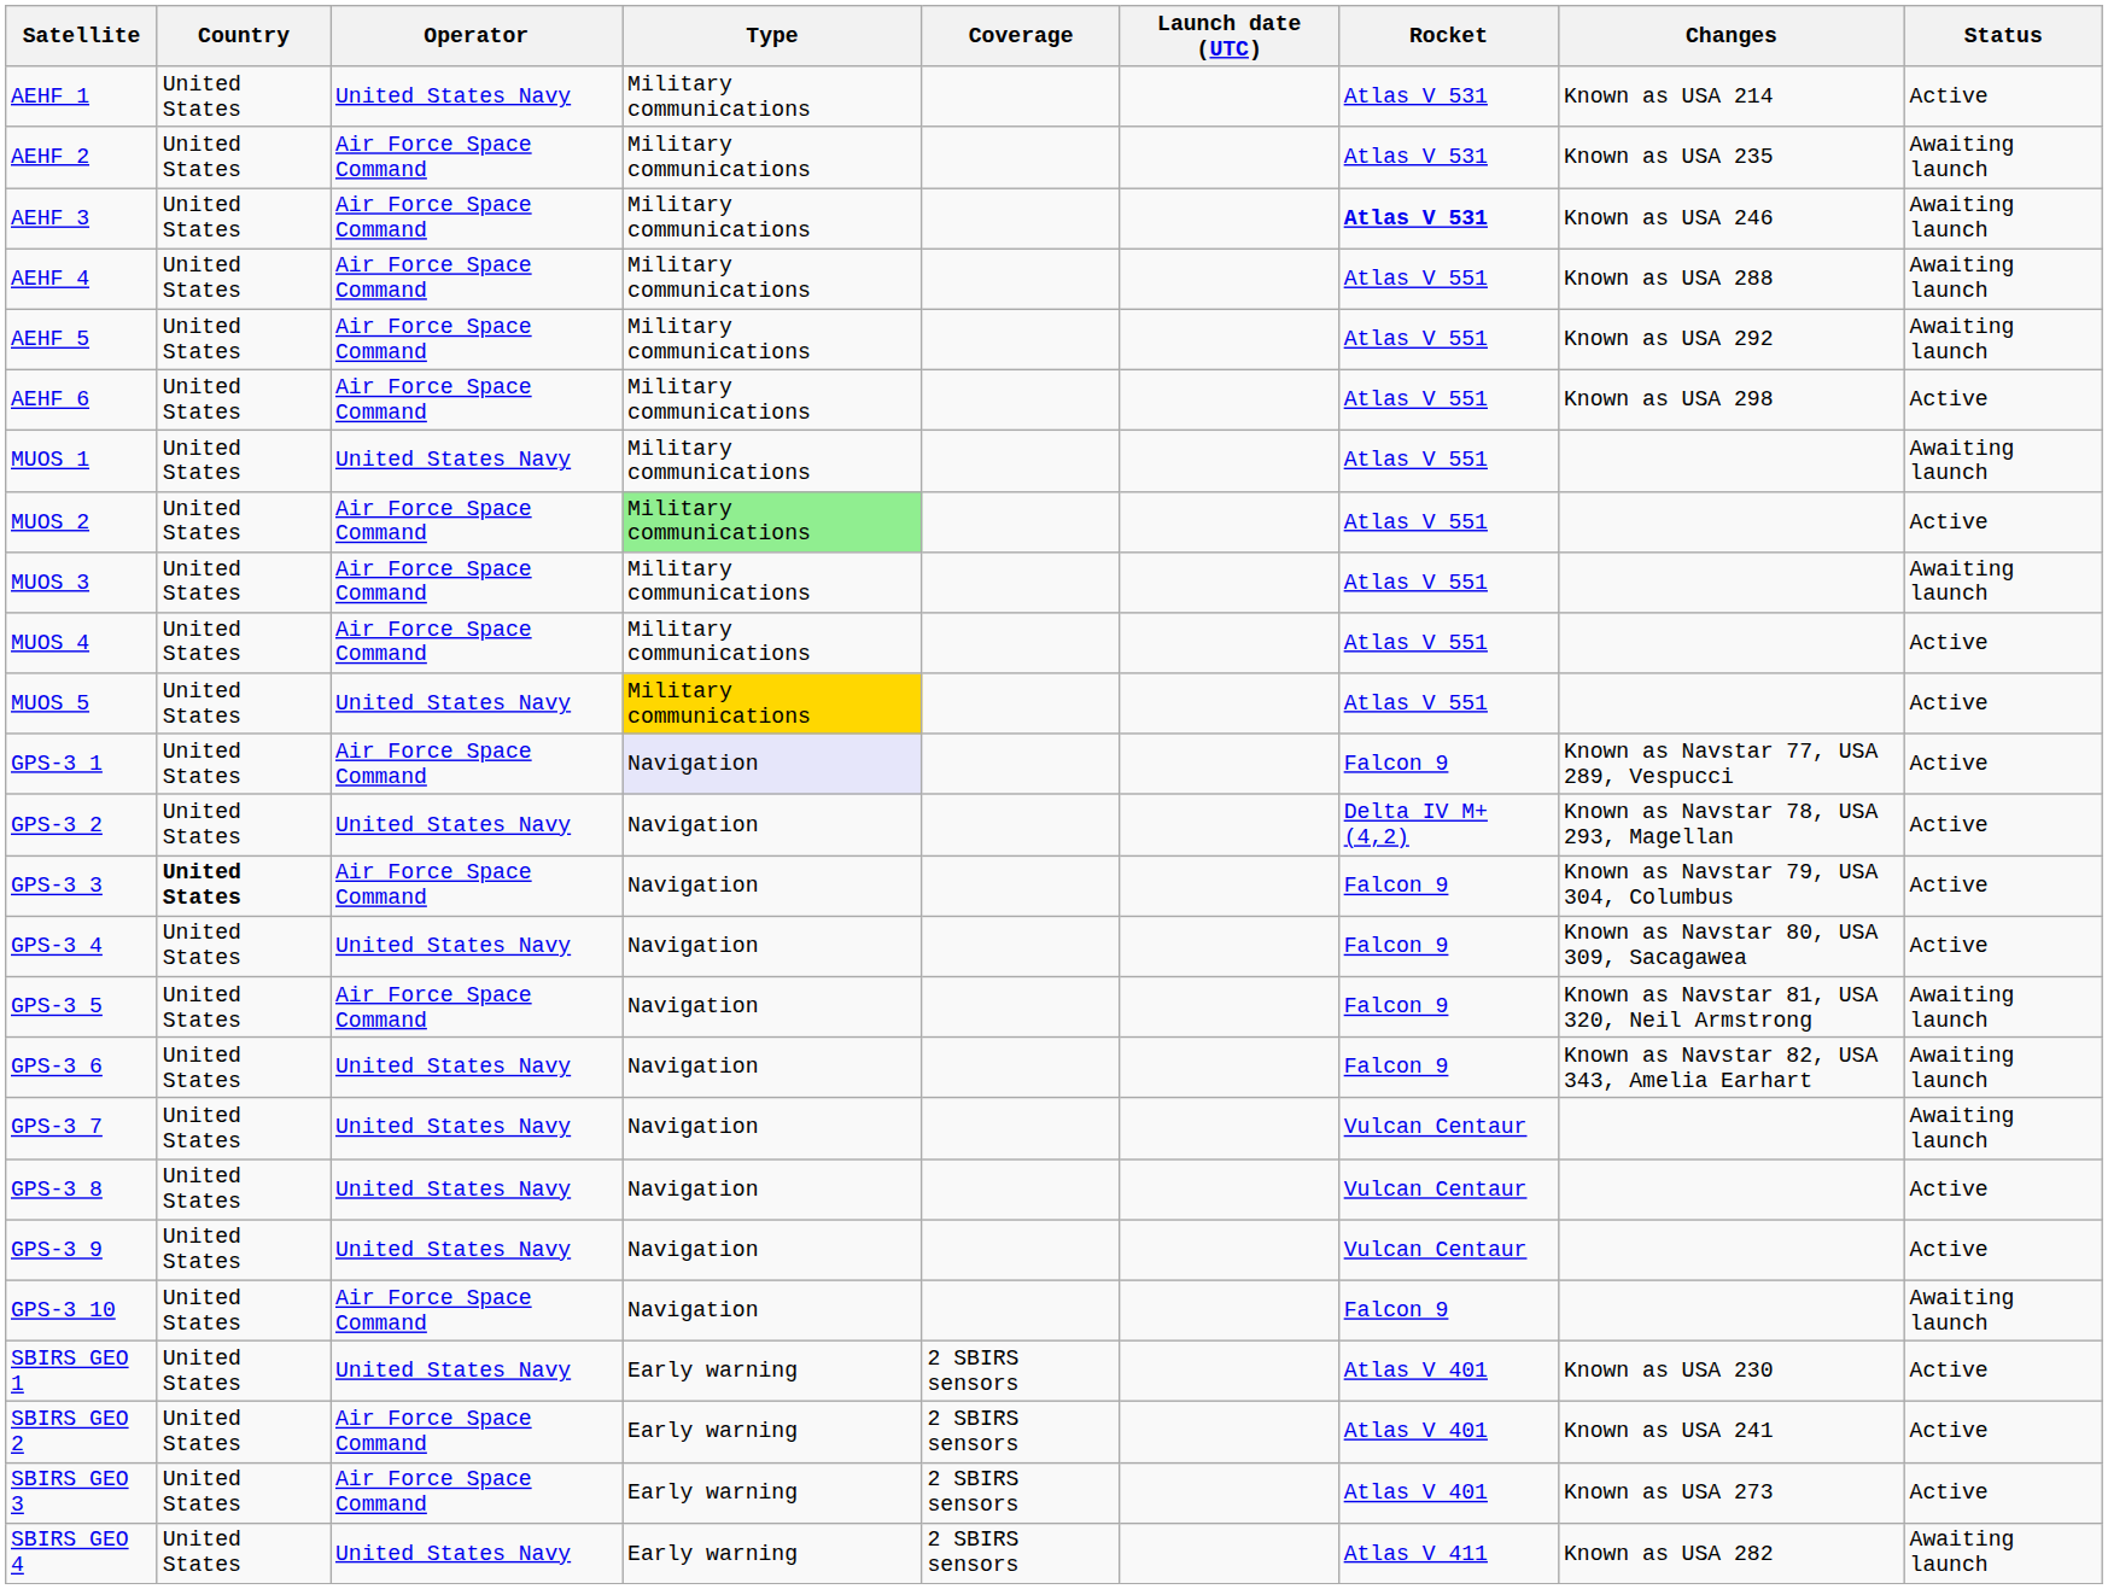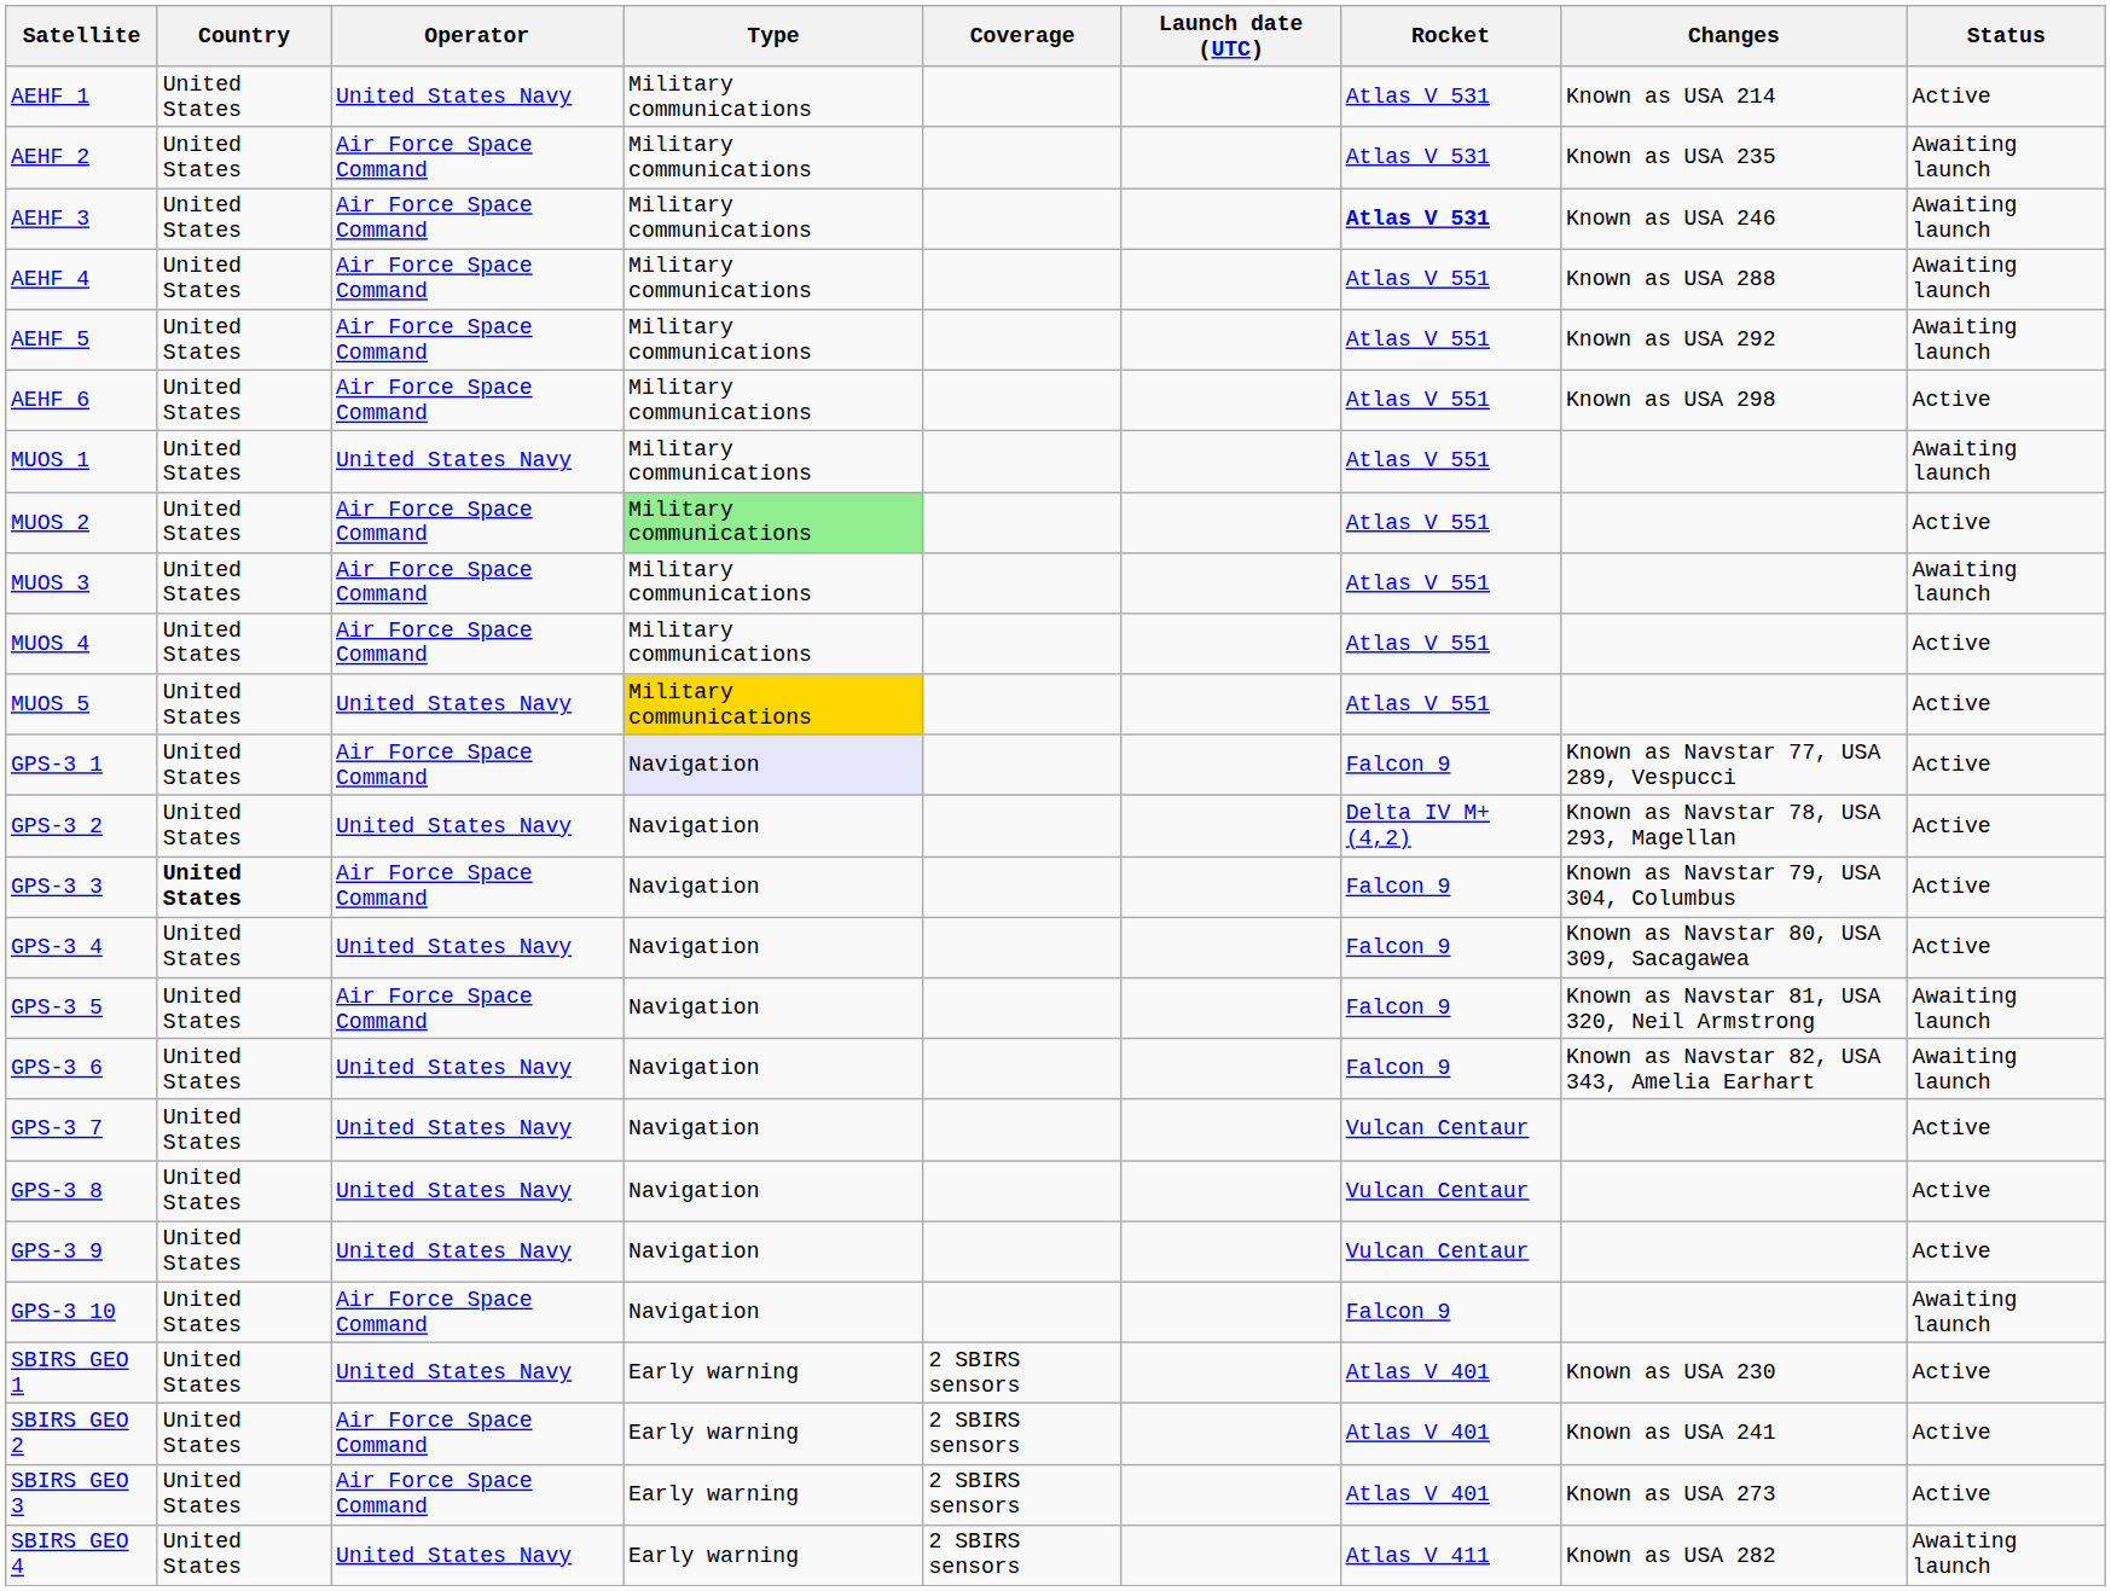GPS-3 7 | Status: Awaiting launch -> Active
